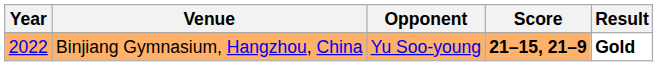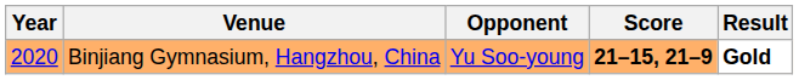Binjiang Gymnasium, Hangzhou, China | Year: 2022 -> 2020
